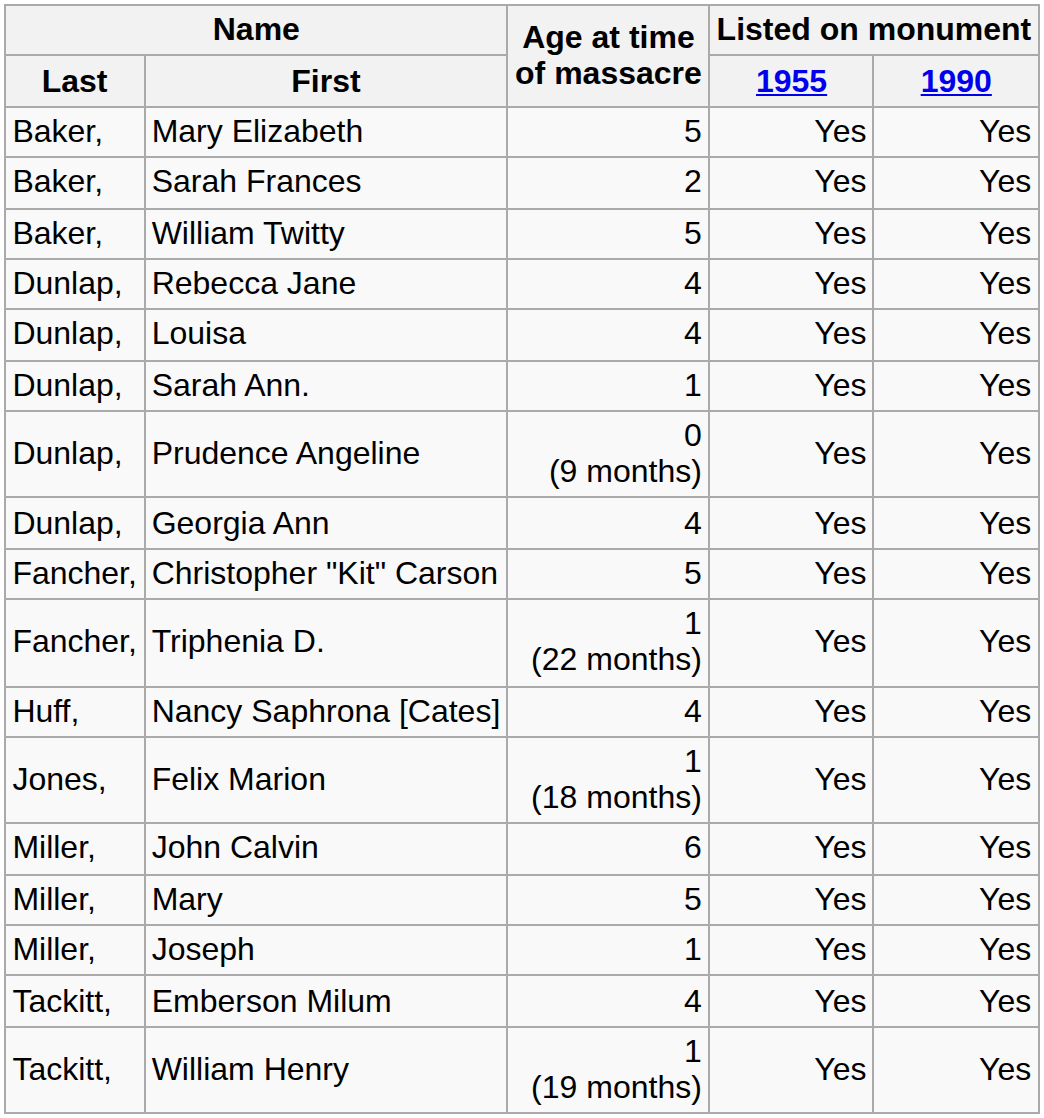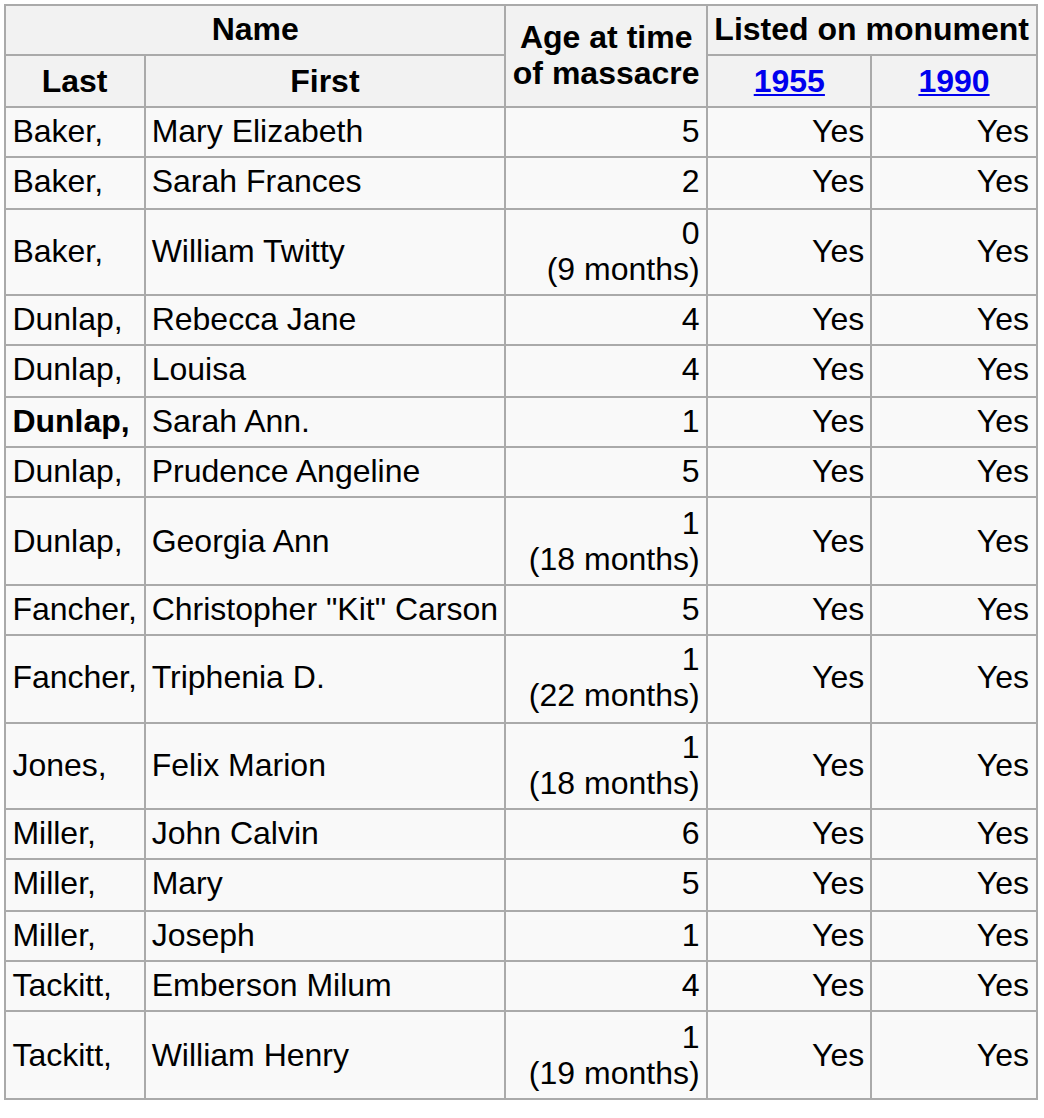William Twitty | Age at time of massacre: 5 -> 0 (9 months)
Sarah Ann. | Name / Last: normal -> bold
Prudence Angeline | Age at time of massacre: 0 (9 months) -> 5
Georgia Ann | Age at time of massacre: 4 -> 1 (18 months)
- row: Huff, | Nancy Saphrona [Cates] | 4 | Yes | Yes
